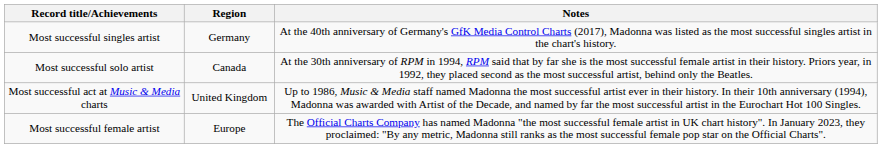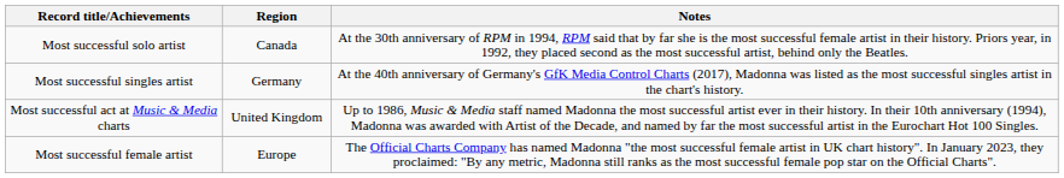rows swapped: Most successful singles artist <-> Most successful solo artist
